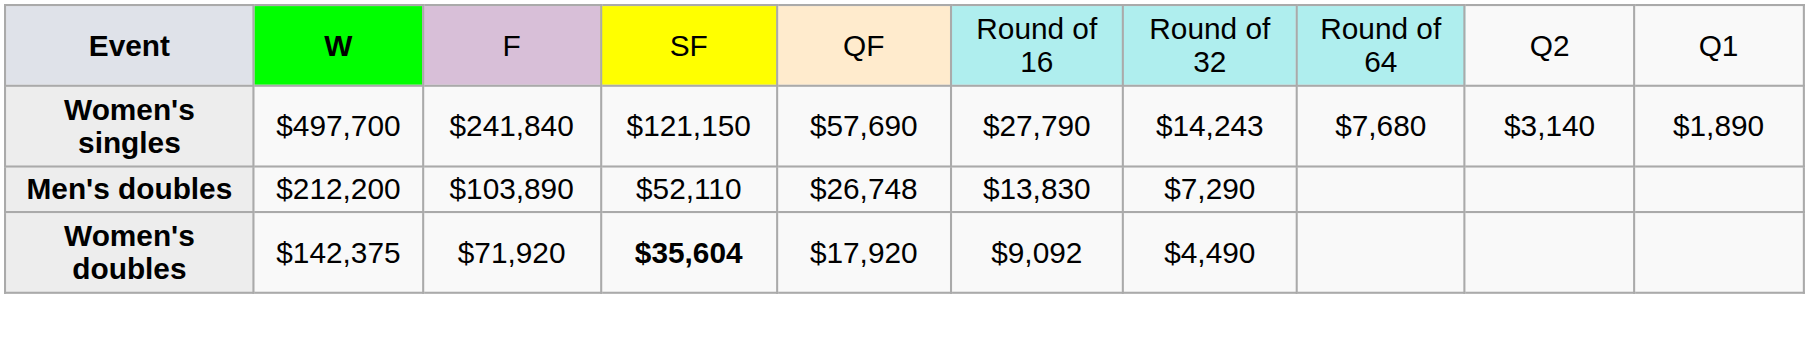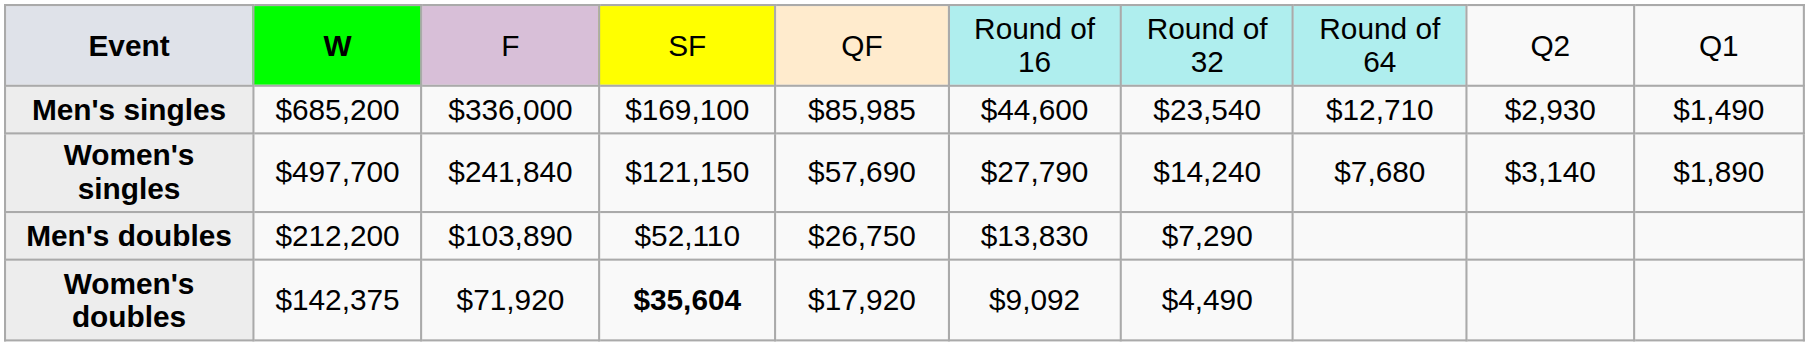+ row: Men's singles | $685,200 | $336,000 | $169,100 | $85,985 | $44,600 | $23,540 | $12,710 | $2,930 | $1,490
Women's singles | column 7: $14,243 -> $14,240
Men's doubles | column 5: $26,748 -> $26,750
